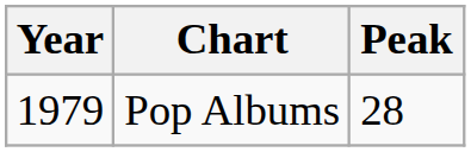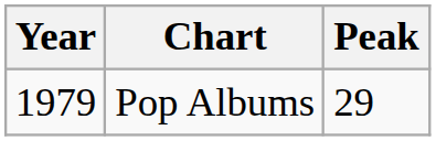Pop Albums | Peak: 28 -> 29
